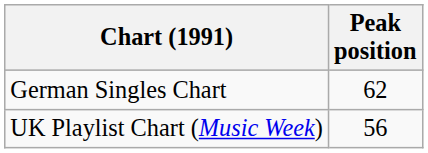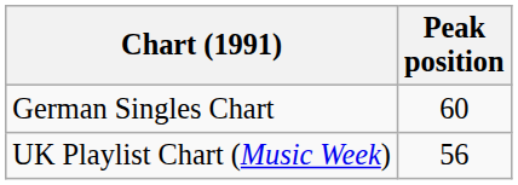German Singles Chart | Peak position: 62 -> 60
